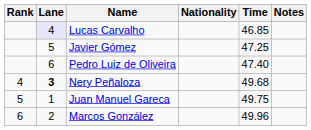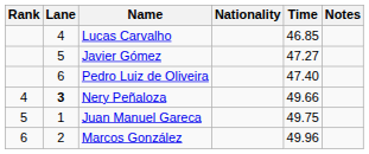Lucas Carvalho | Lane: lavender background -> no background
Javier Gómez | Time: 47.25 -> 47.27
Nery Peñaloza | Time: 49.68 -> 49.66
